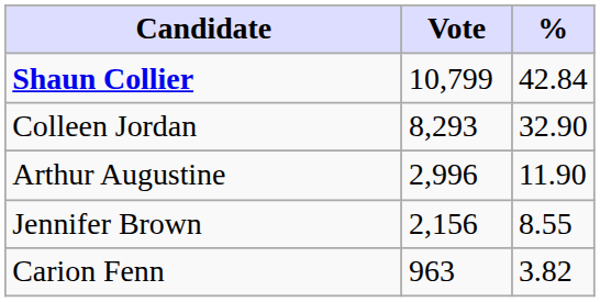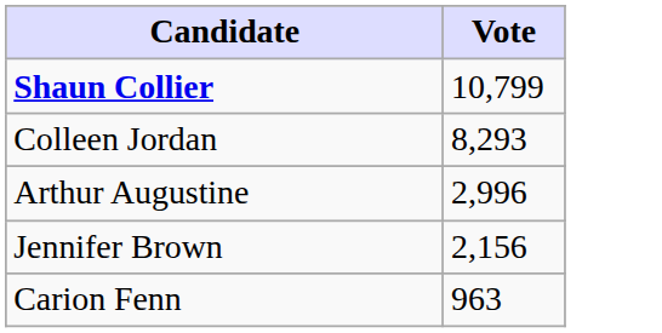- column: % | 42.84 | 32.90 | 11.90 | 8.55 | 3.82
